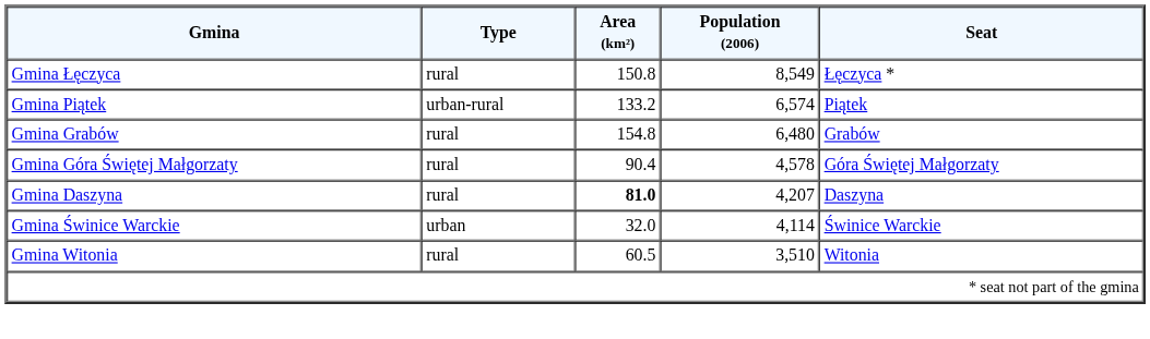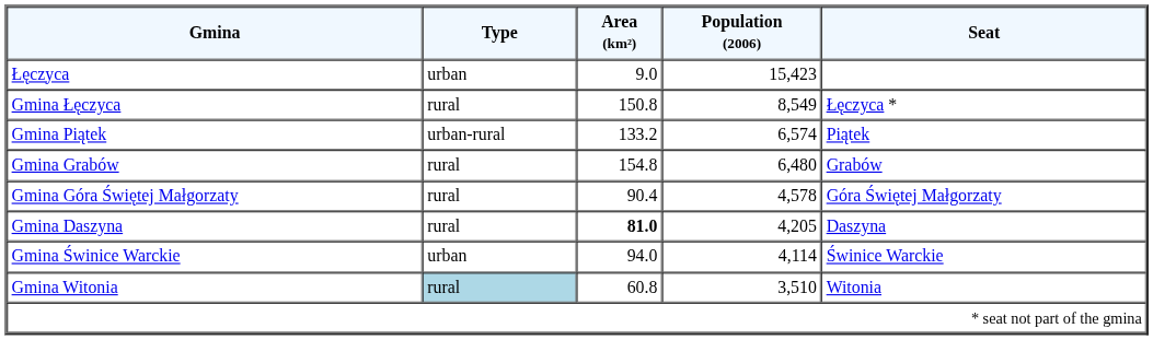+ row: Łęczyca | urban | 9.0 | 15,423
Gmina Daszyna | Population (2006): 4,207 -> 4,205
Gmina Świnice Warckie | Area (km²): 32.0 -> 94.0
Gmina Witonia | Type: no background -> lightblue background
Gmina Witonia | Area (km²): 60.5 -> 60.8
